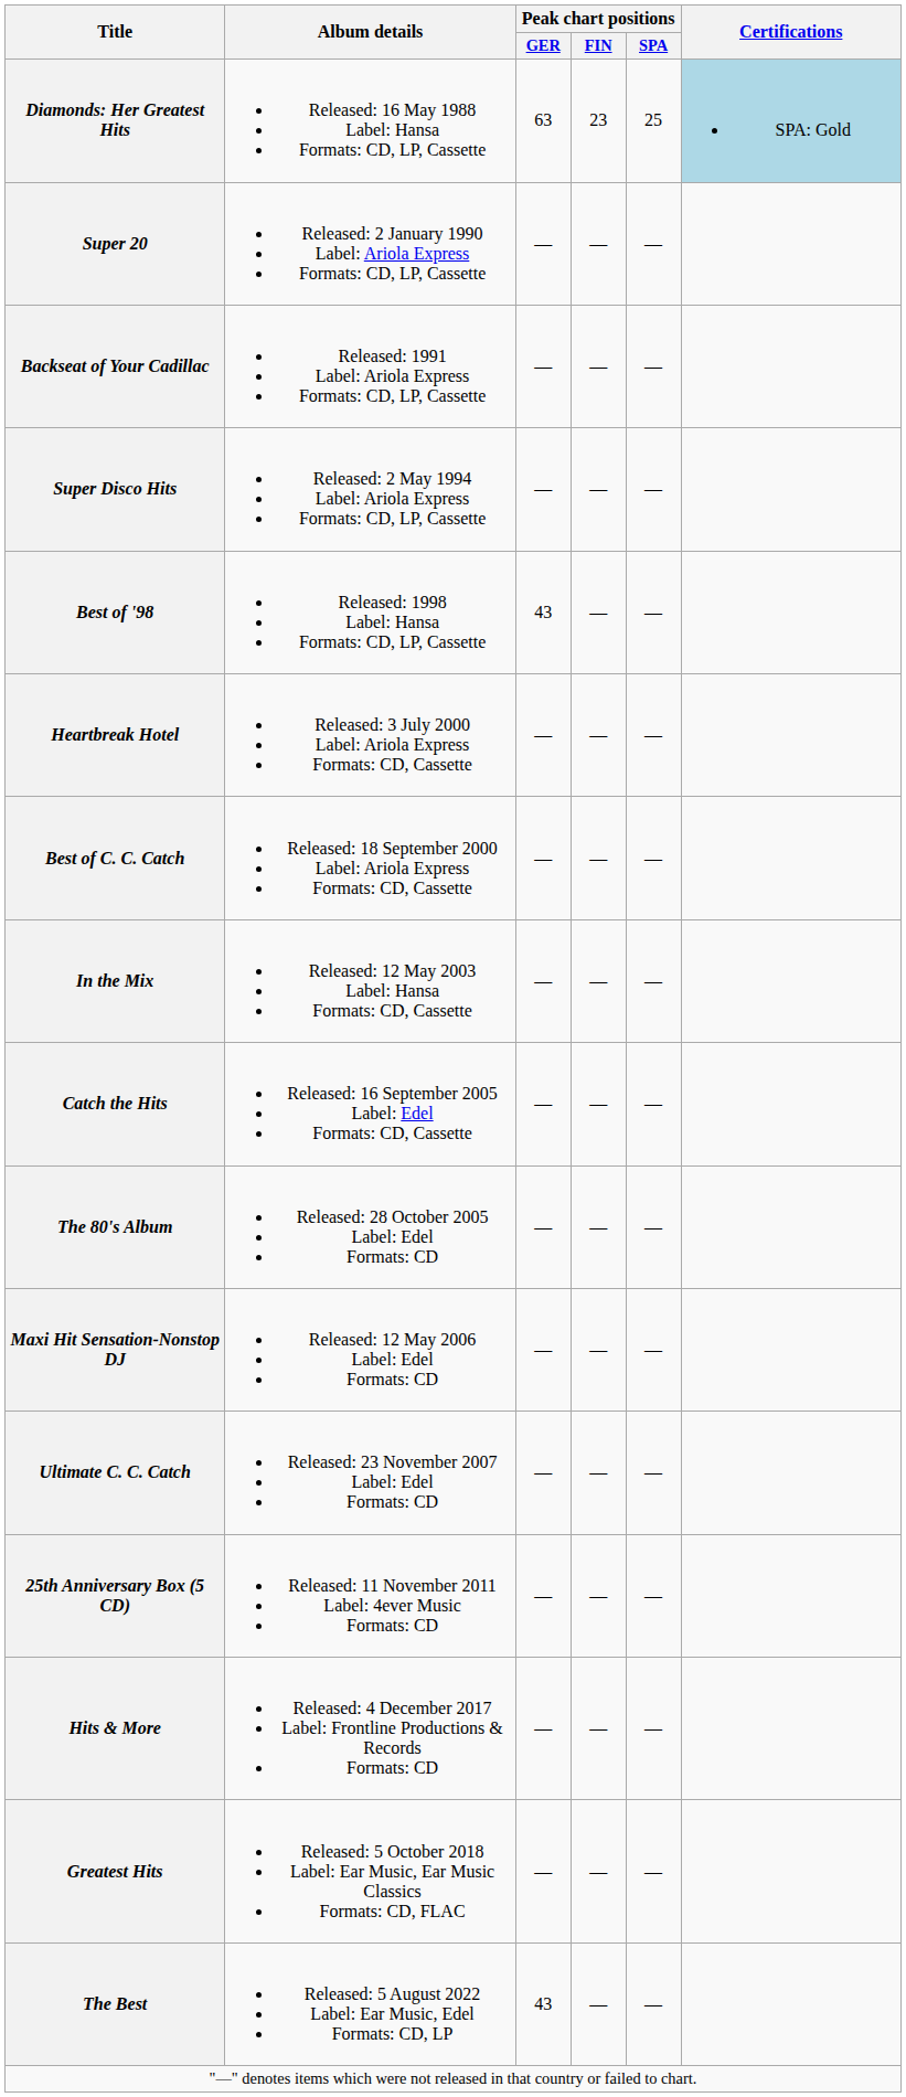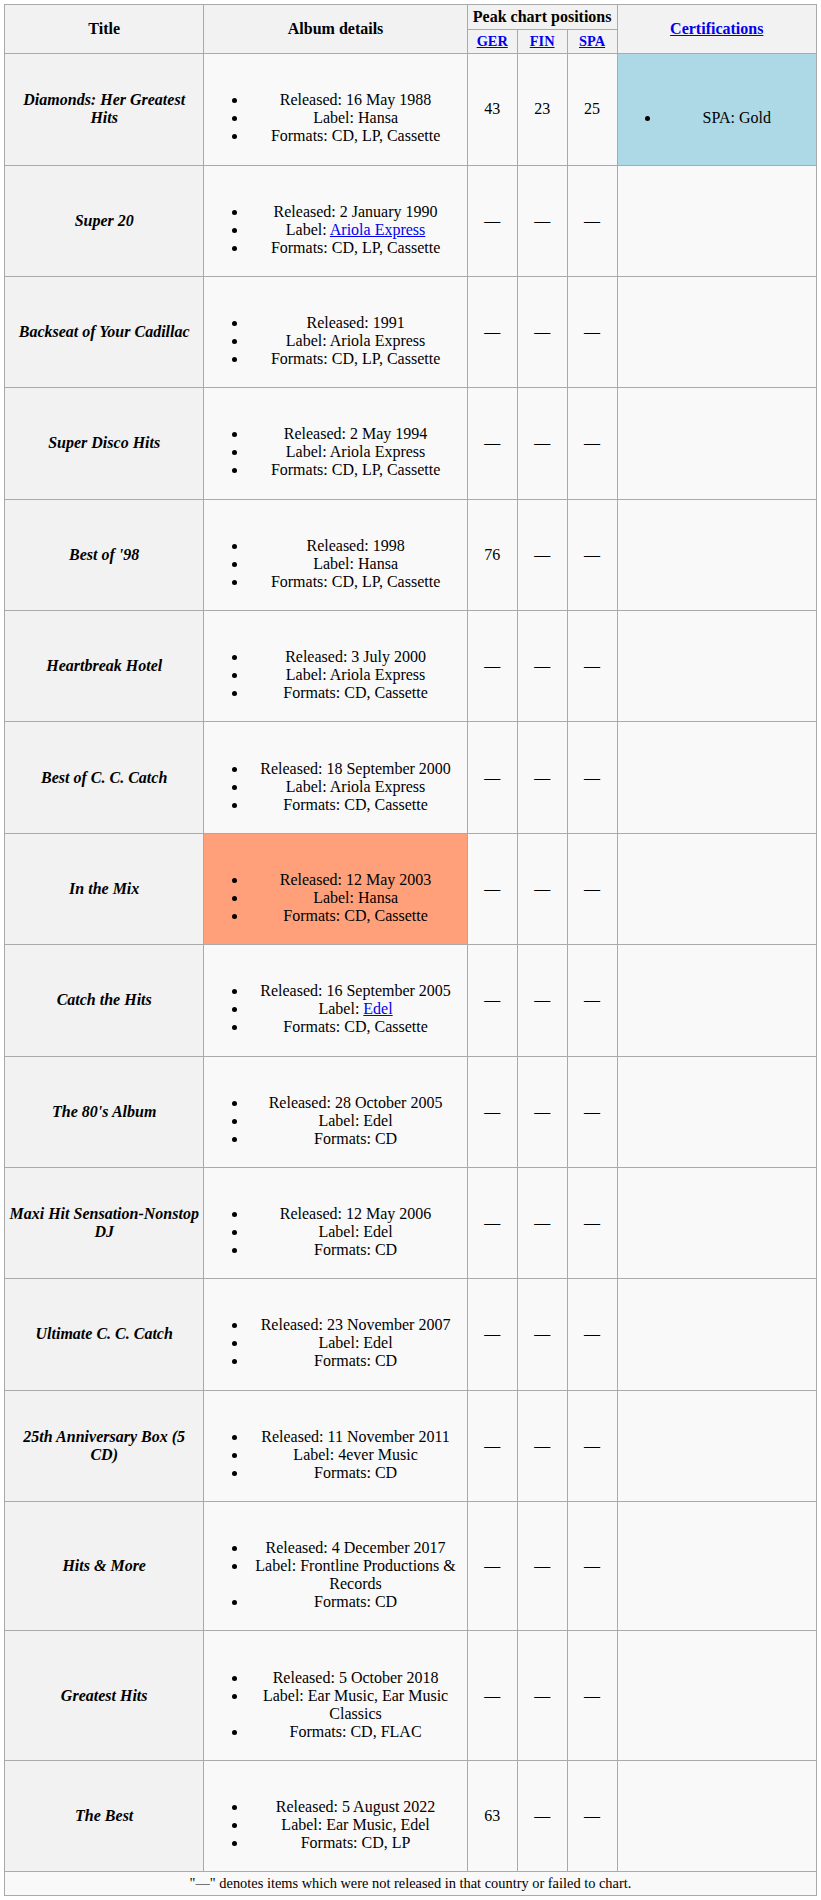Diamonds: Her Greatest Hits | Peak chart positions / GER: 63 -> 43
Best of '98 | Peak chart positions / GER: 43 -> 76
In the Mix | Album details: no background -> lightsalmon background
The Best | Peak chart positions / GER: 43 -> 63
